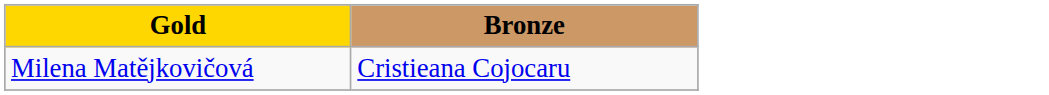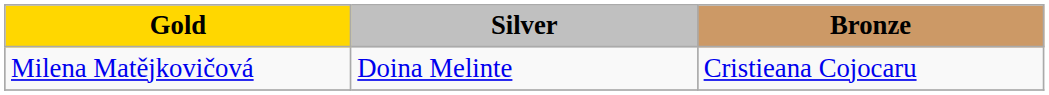+ column: Silver | Doina Melinte
